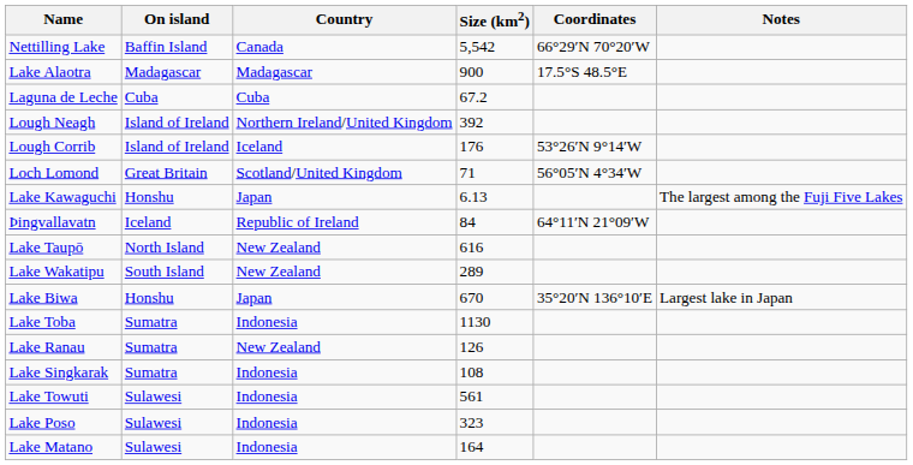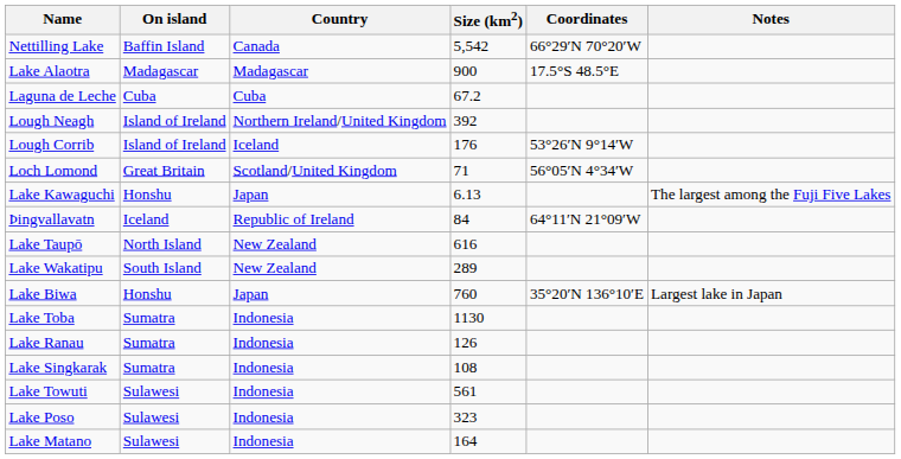Lake Biwa | Size (km2): 670 -> 760
Lake Ranau | Country: New Zealand -> Indonesia
